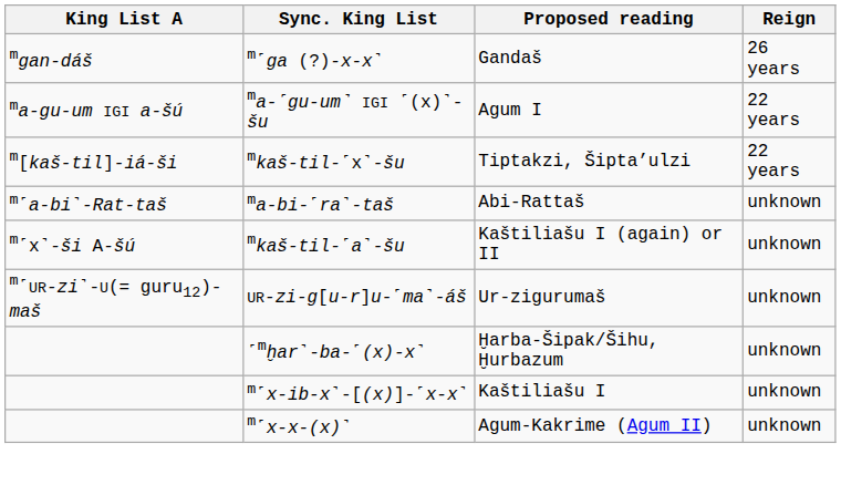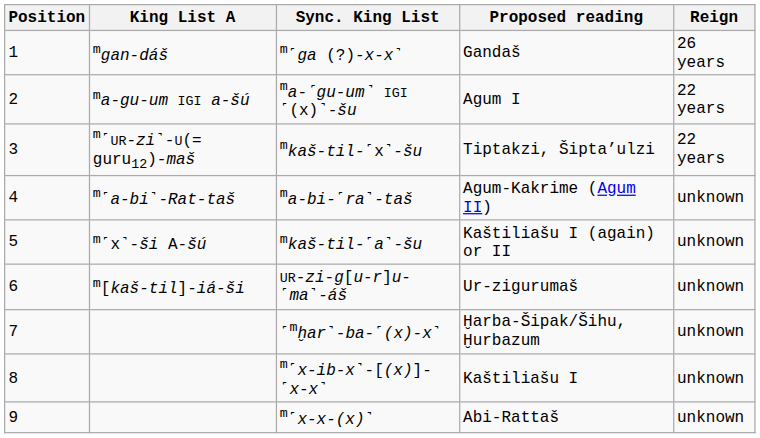+ column: Position | 1 | 2 | 3 | 4 | 5 | 6 | 7 | 8 | 9
mkaš-til-˹x˺-šu | King List A: m[kaš-til]-iá-ši -> m˹UR-zi˺-U(= guru12)-maš
ma-bi-˹ra˺-taš | Proposed reading: Abi-Rattaš -> Agum-Kakrime (Agum II)
UR-zi-g[u-r]u-˹ma˺-áš | King List A: m˹UR-zi˺-U(= guru12)-maš -> m[kaš-til]-iá-ši
m˹x-x-(x)˺ | Proposed reading: Agum-Kakrime (Agum II) -> Abi-Rattaš
